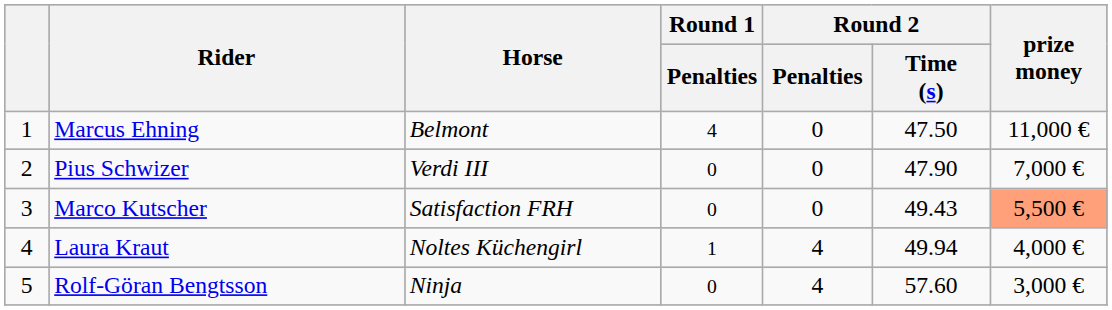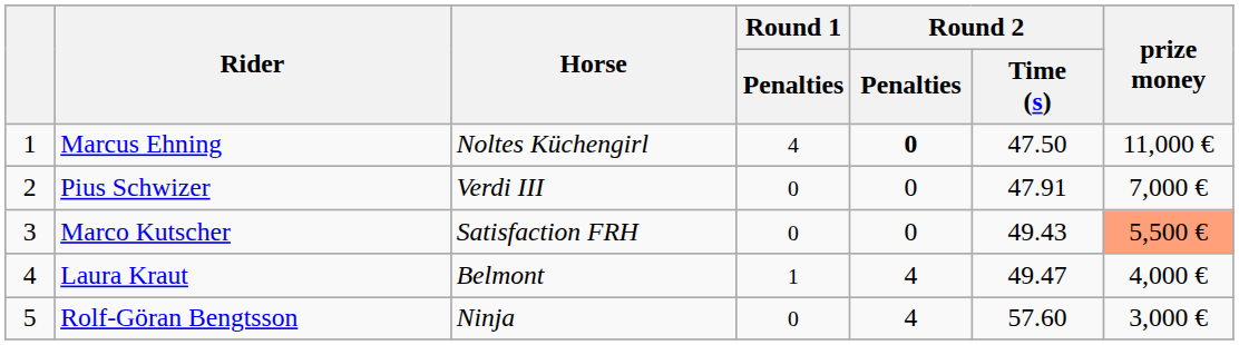Marcus Ehning | Horse: Belmont -> Noltes Küchengirl
Marcus Ehning | Round 2 / Penalties: normal -> bold
Pius Schwizer | Round 2 / Time (s): 47.90 -> 47.91
Laura Kraut | Horse: Noltes Küchengirl -> Belmont
Laura Kraut | Round 2 / Time (s): 49.94 -> 49.47
